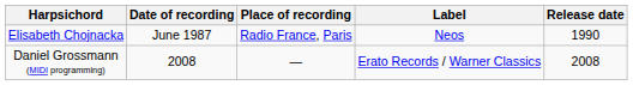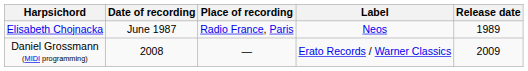Elisabeth Chojnacka | Release date: 1990 -> 1989
Daniel Grossmann (MIDI programming) | Release date: 2008 -> 2009
